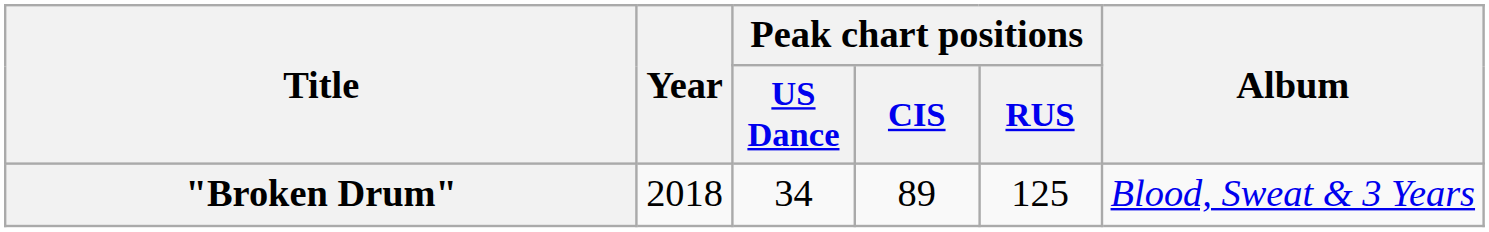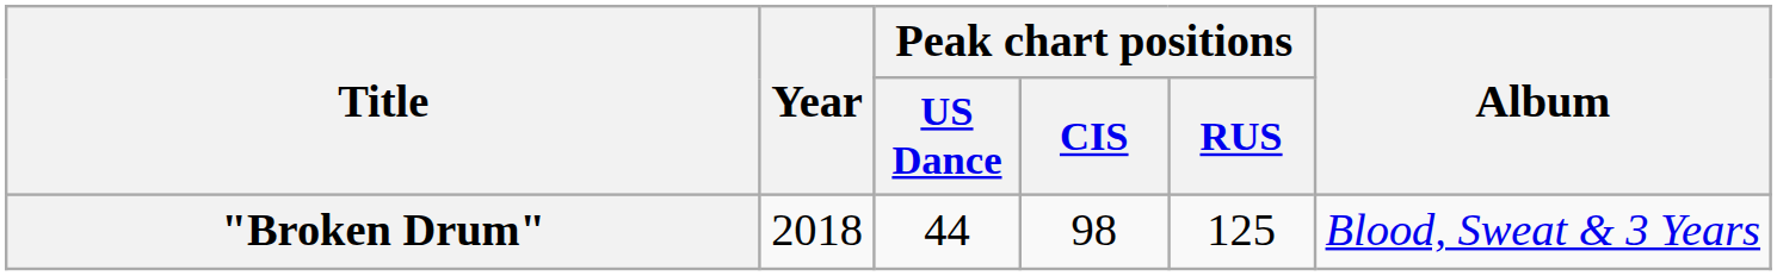"Broken Drum" | Peak chart positions / US Dance: 34 -> 44
"Broken Drum" | Peak chart positions / CIS: 89 -> 98
